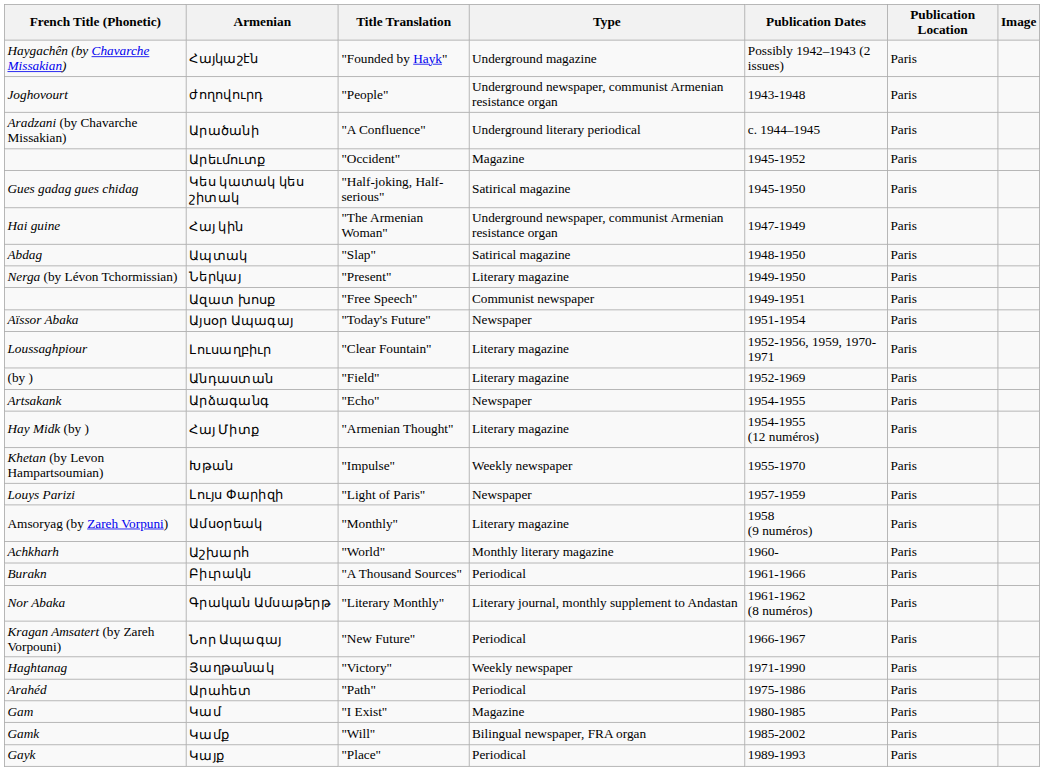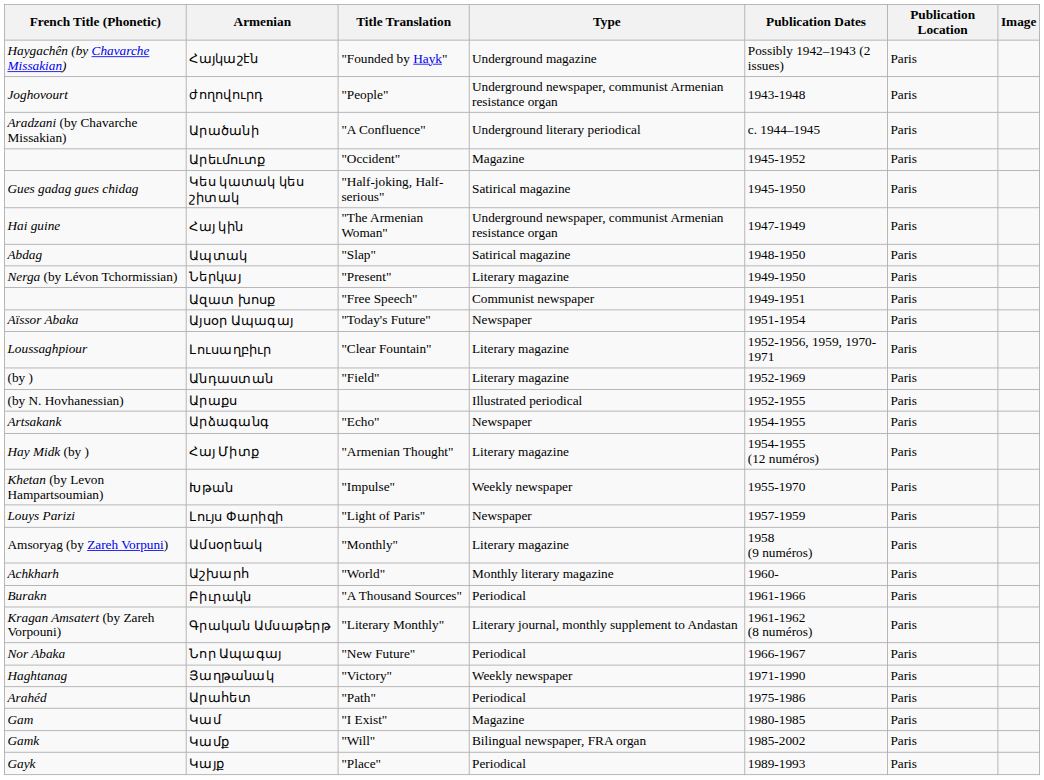+ row: (by N. Hovhanessian) | Արաքս | Illustrated periodical | 1952-1955 | Paris
Գրական Ամսաթերթ | French Title (Phonetic): Nor Abaka -> Kragan Amsatert (by Zareh Vorpouni)
Նոր Ապագայ | French Title (Phonetic): Kragan Amsatert (by Zareh Vorpouni) -> Nor Abaka
